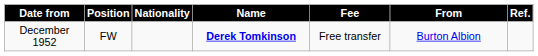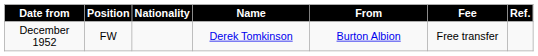columns swapped: From <-> Fee
December 1952 | Name: bold -> normal
